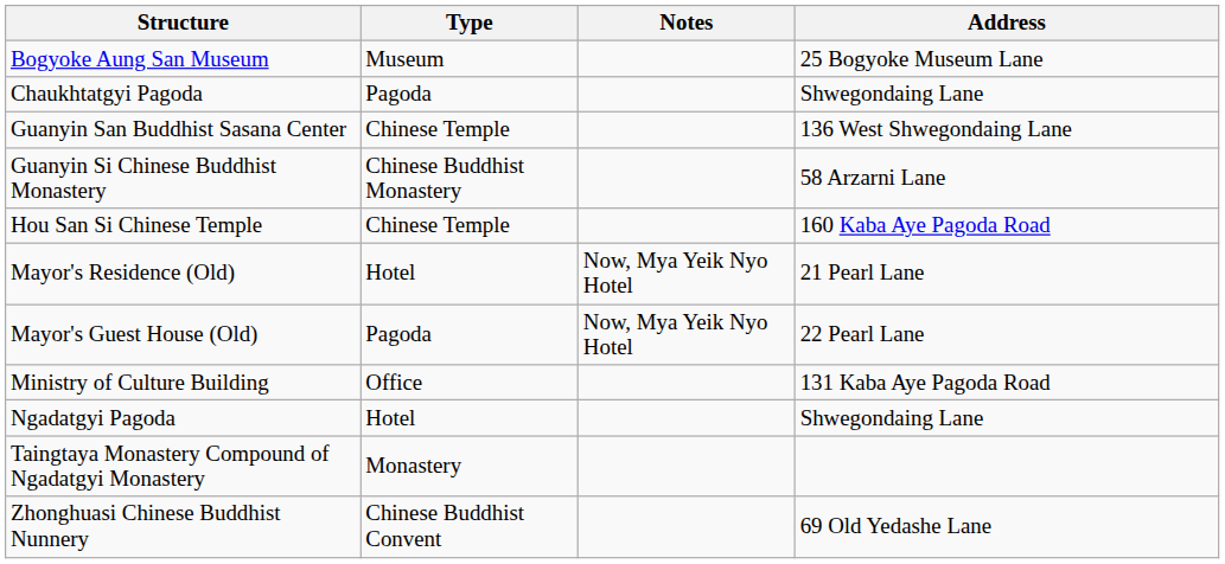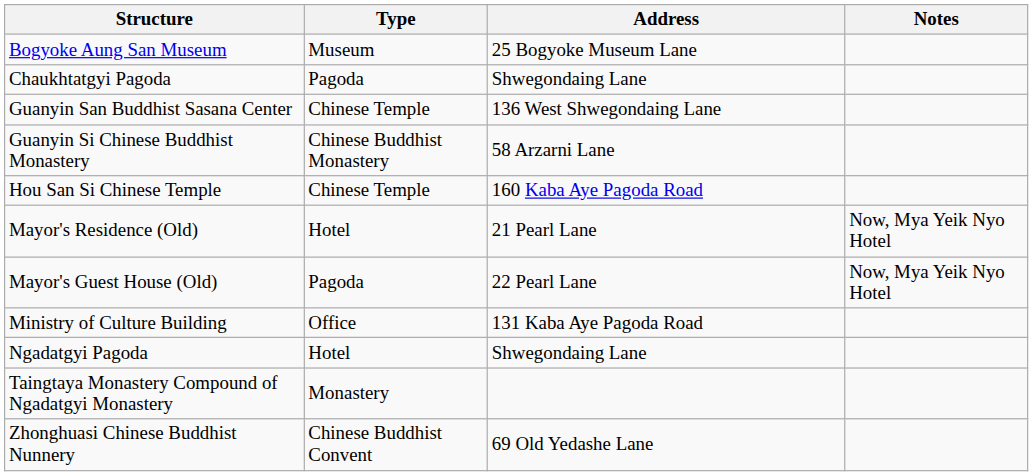columns swapped: Address <-> Notes
